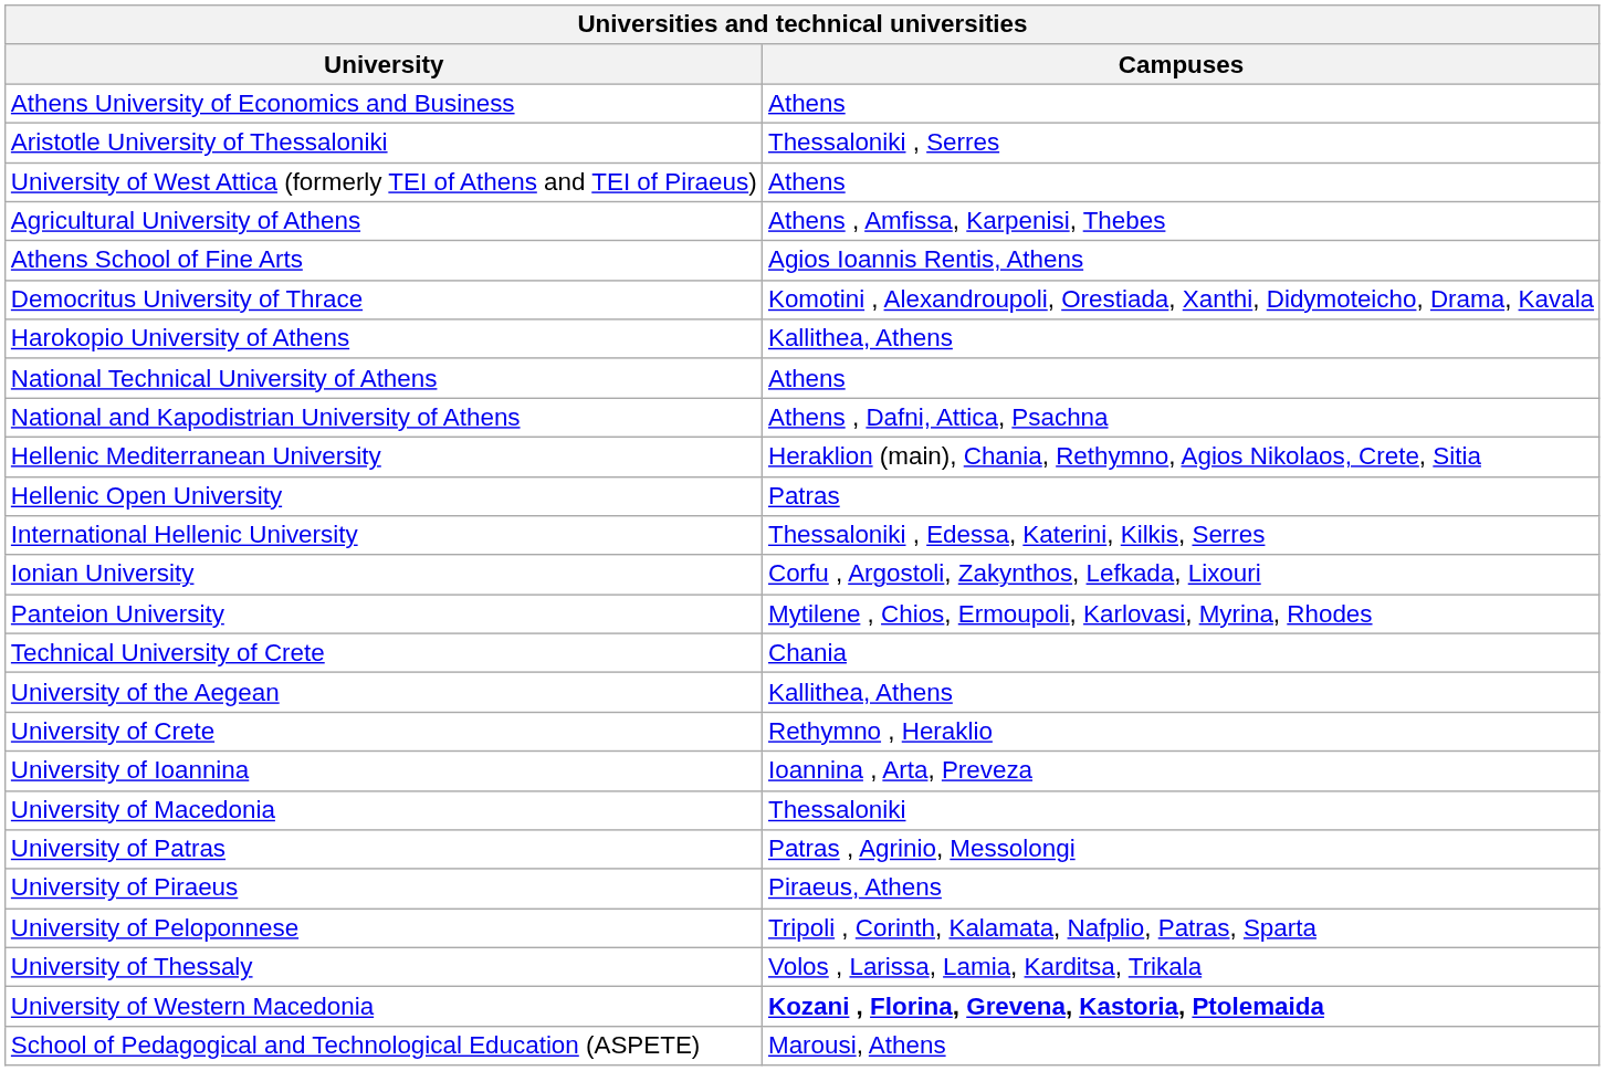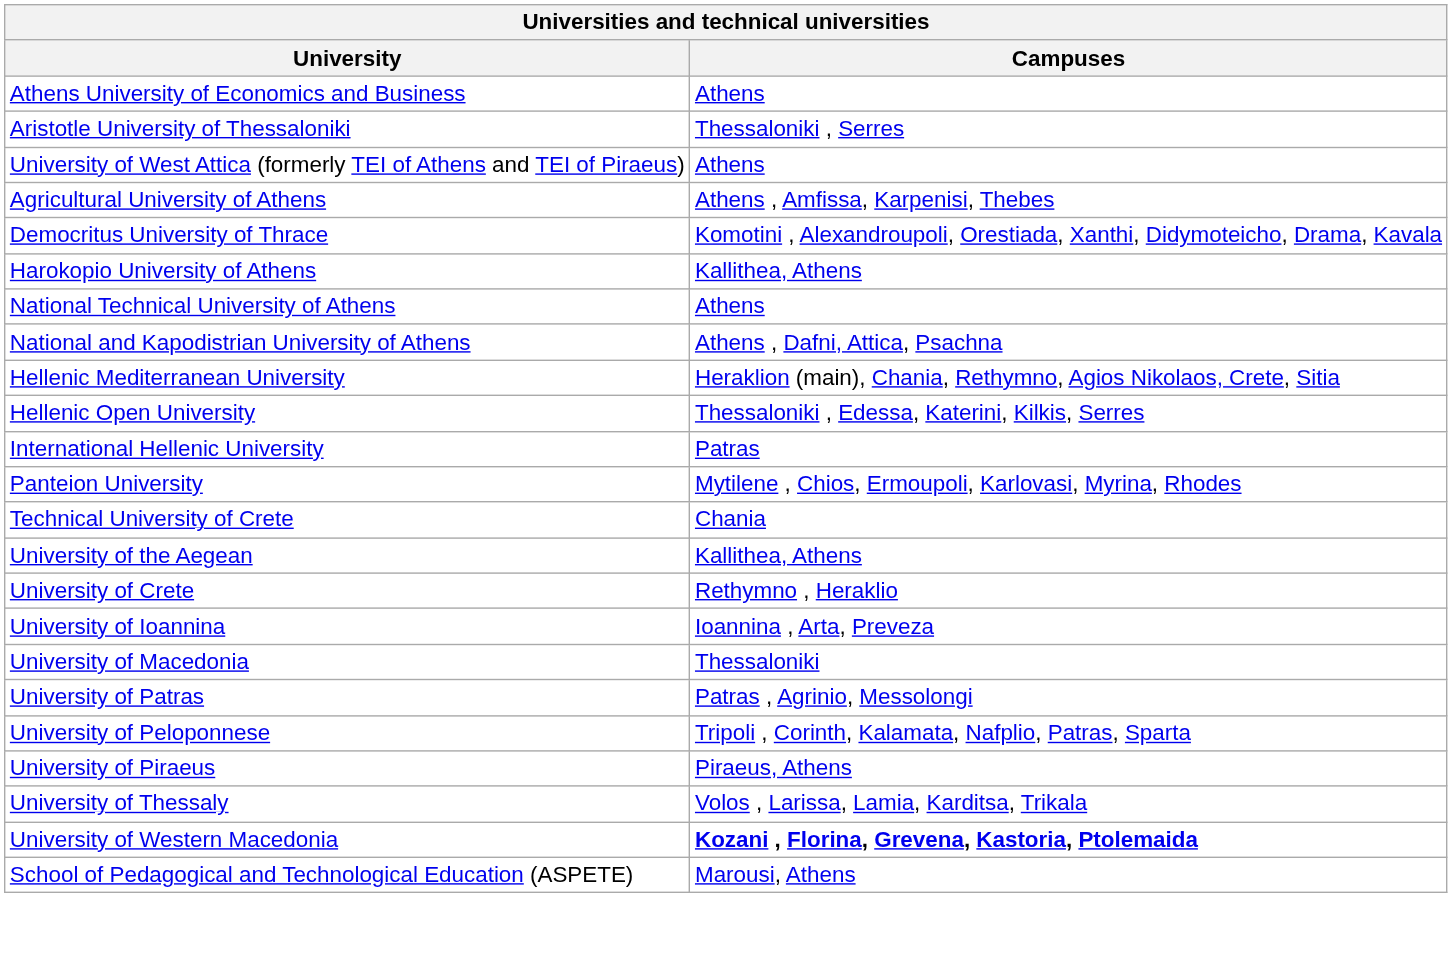- row: Athens School of Fine Arts | Agios Ioannis Rentis, Athens
Hellenic Open University | Campuses: Patras -> Thessaloniki , Edessa, Katerini, Kilkis, Serres
International Hellenic University | Campuses: Thessaloniki , Edessa, Katerini, Kilkis, Serres -> Patras
- row: Ionian University | Corfu , Argostoli, Zakynthos, Lefkada, Lixouri
rows swapped: University of Peloponnese <-> University of Piraeus
